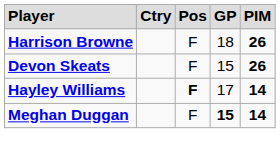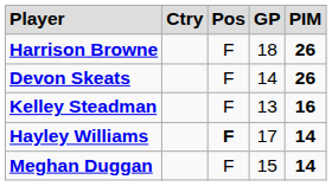Devon Skeats | column 4: 15 -> 14
+ row: Kelley Steadman | F | 13 | 16
Meghan Duggan | column 4: bold -> normal
